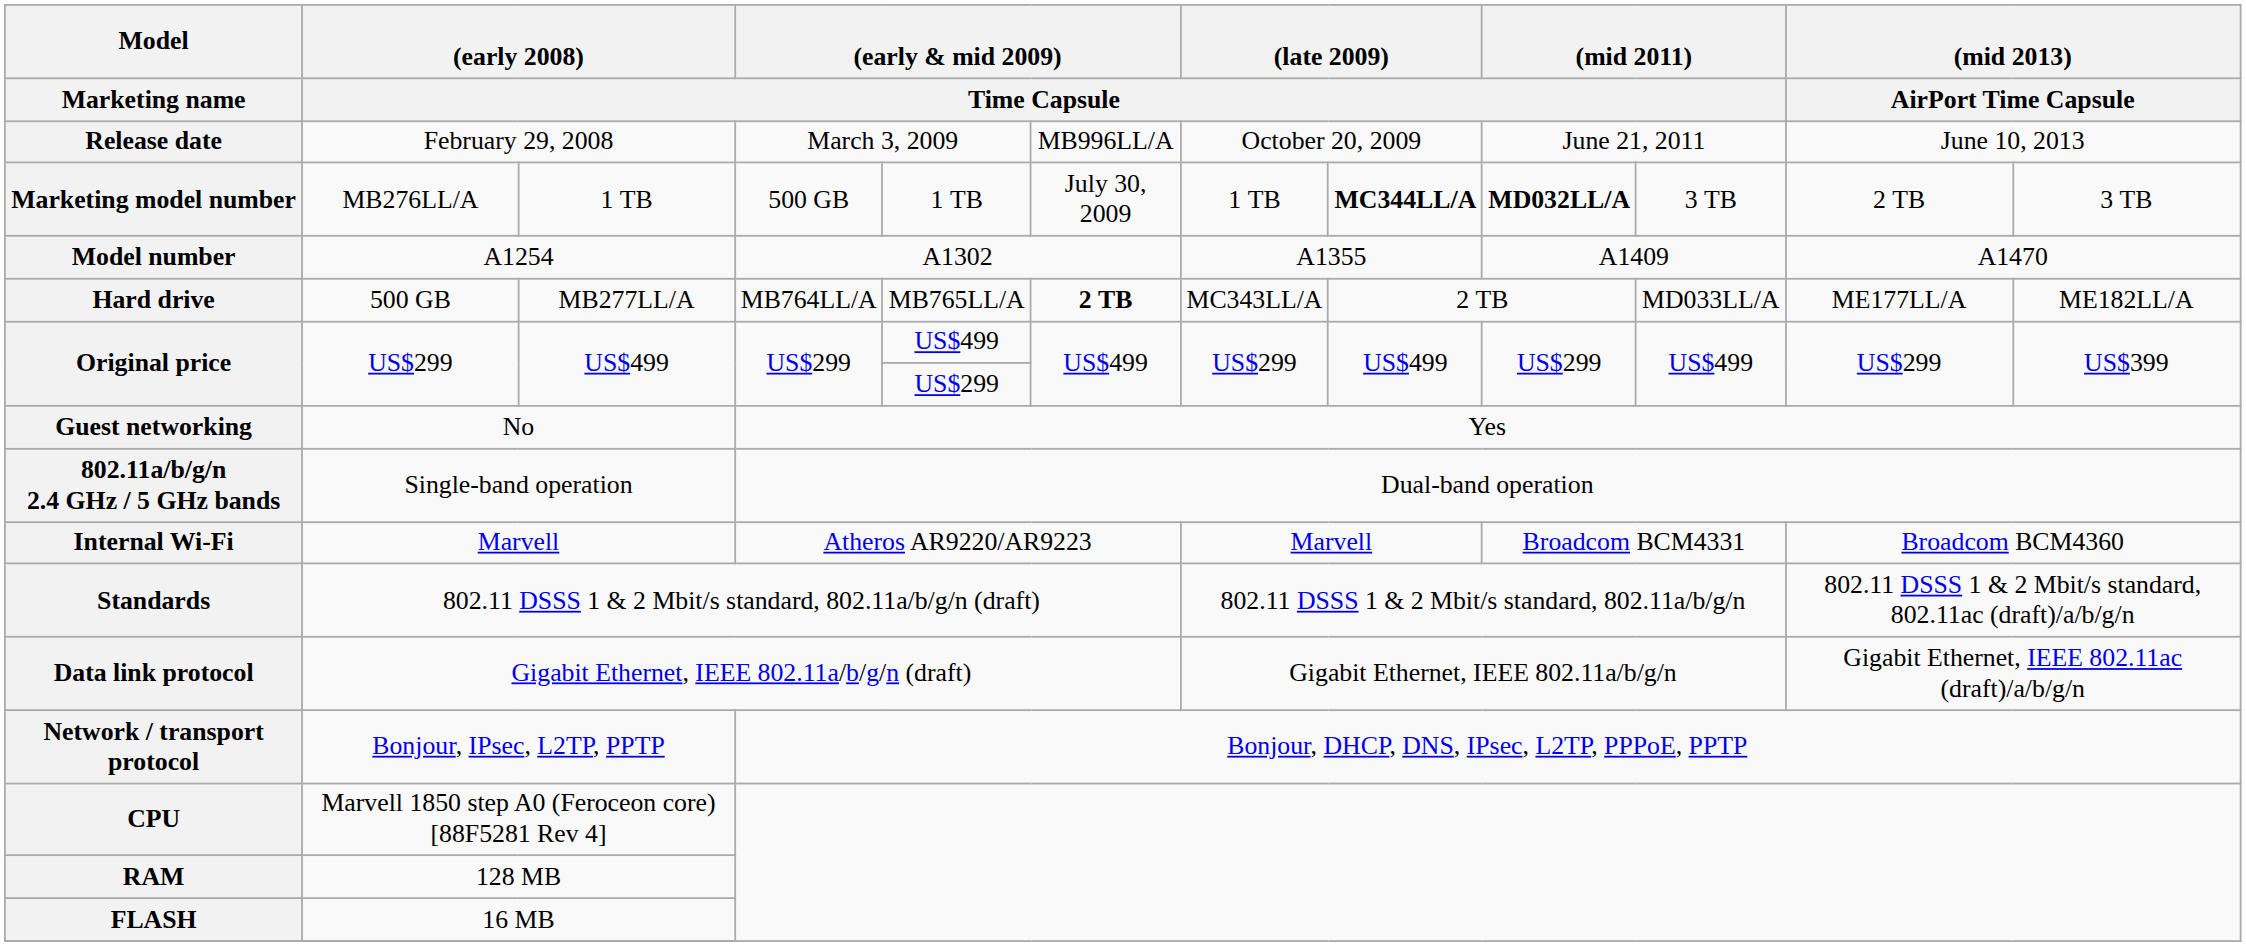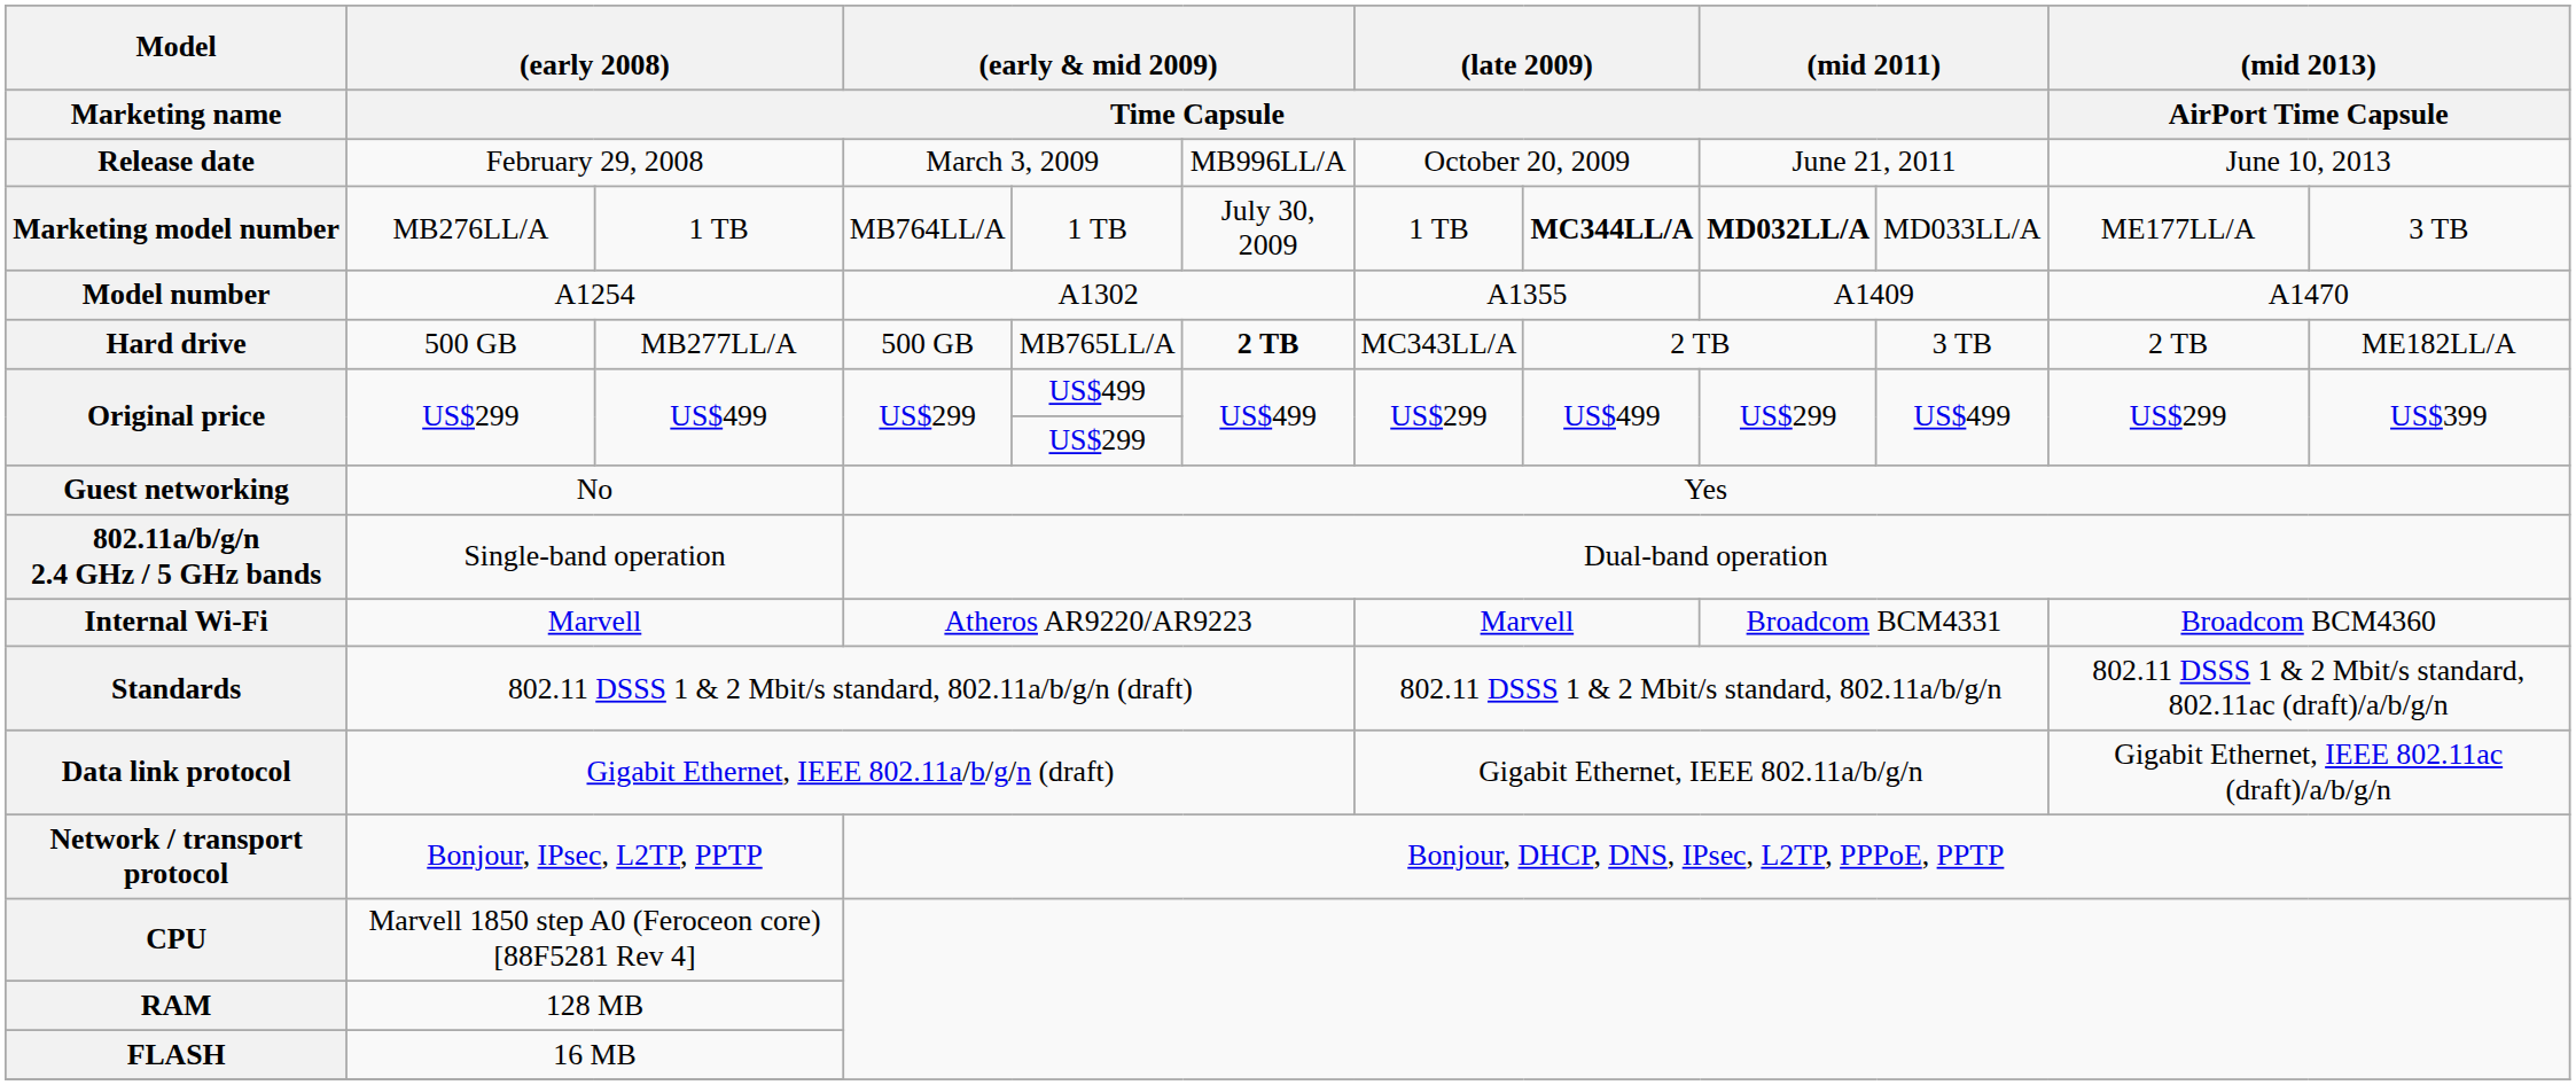Marketing model number | column 4: 500 GB -> MB764LL/A
Marketing model number | column 10: 3 TB -> MD033LL/A
Marketing model number | column 11: 2 TB -> ME177LL/A
Hard drive | column 4: MB764LL/A -> 500 GB
Hard drive | column 10: MD033LL/A -> 3 TB
Hard drive | column 11: ME177LL/A -> 2 TB
